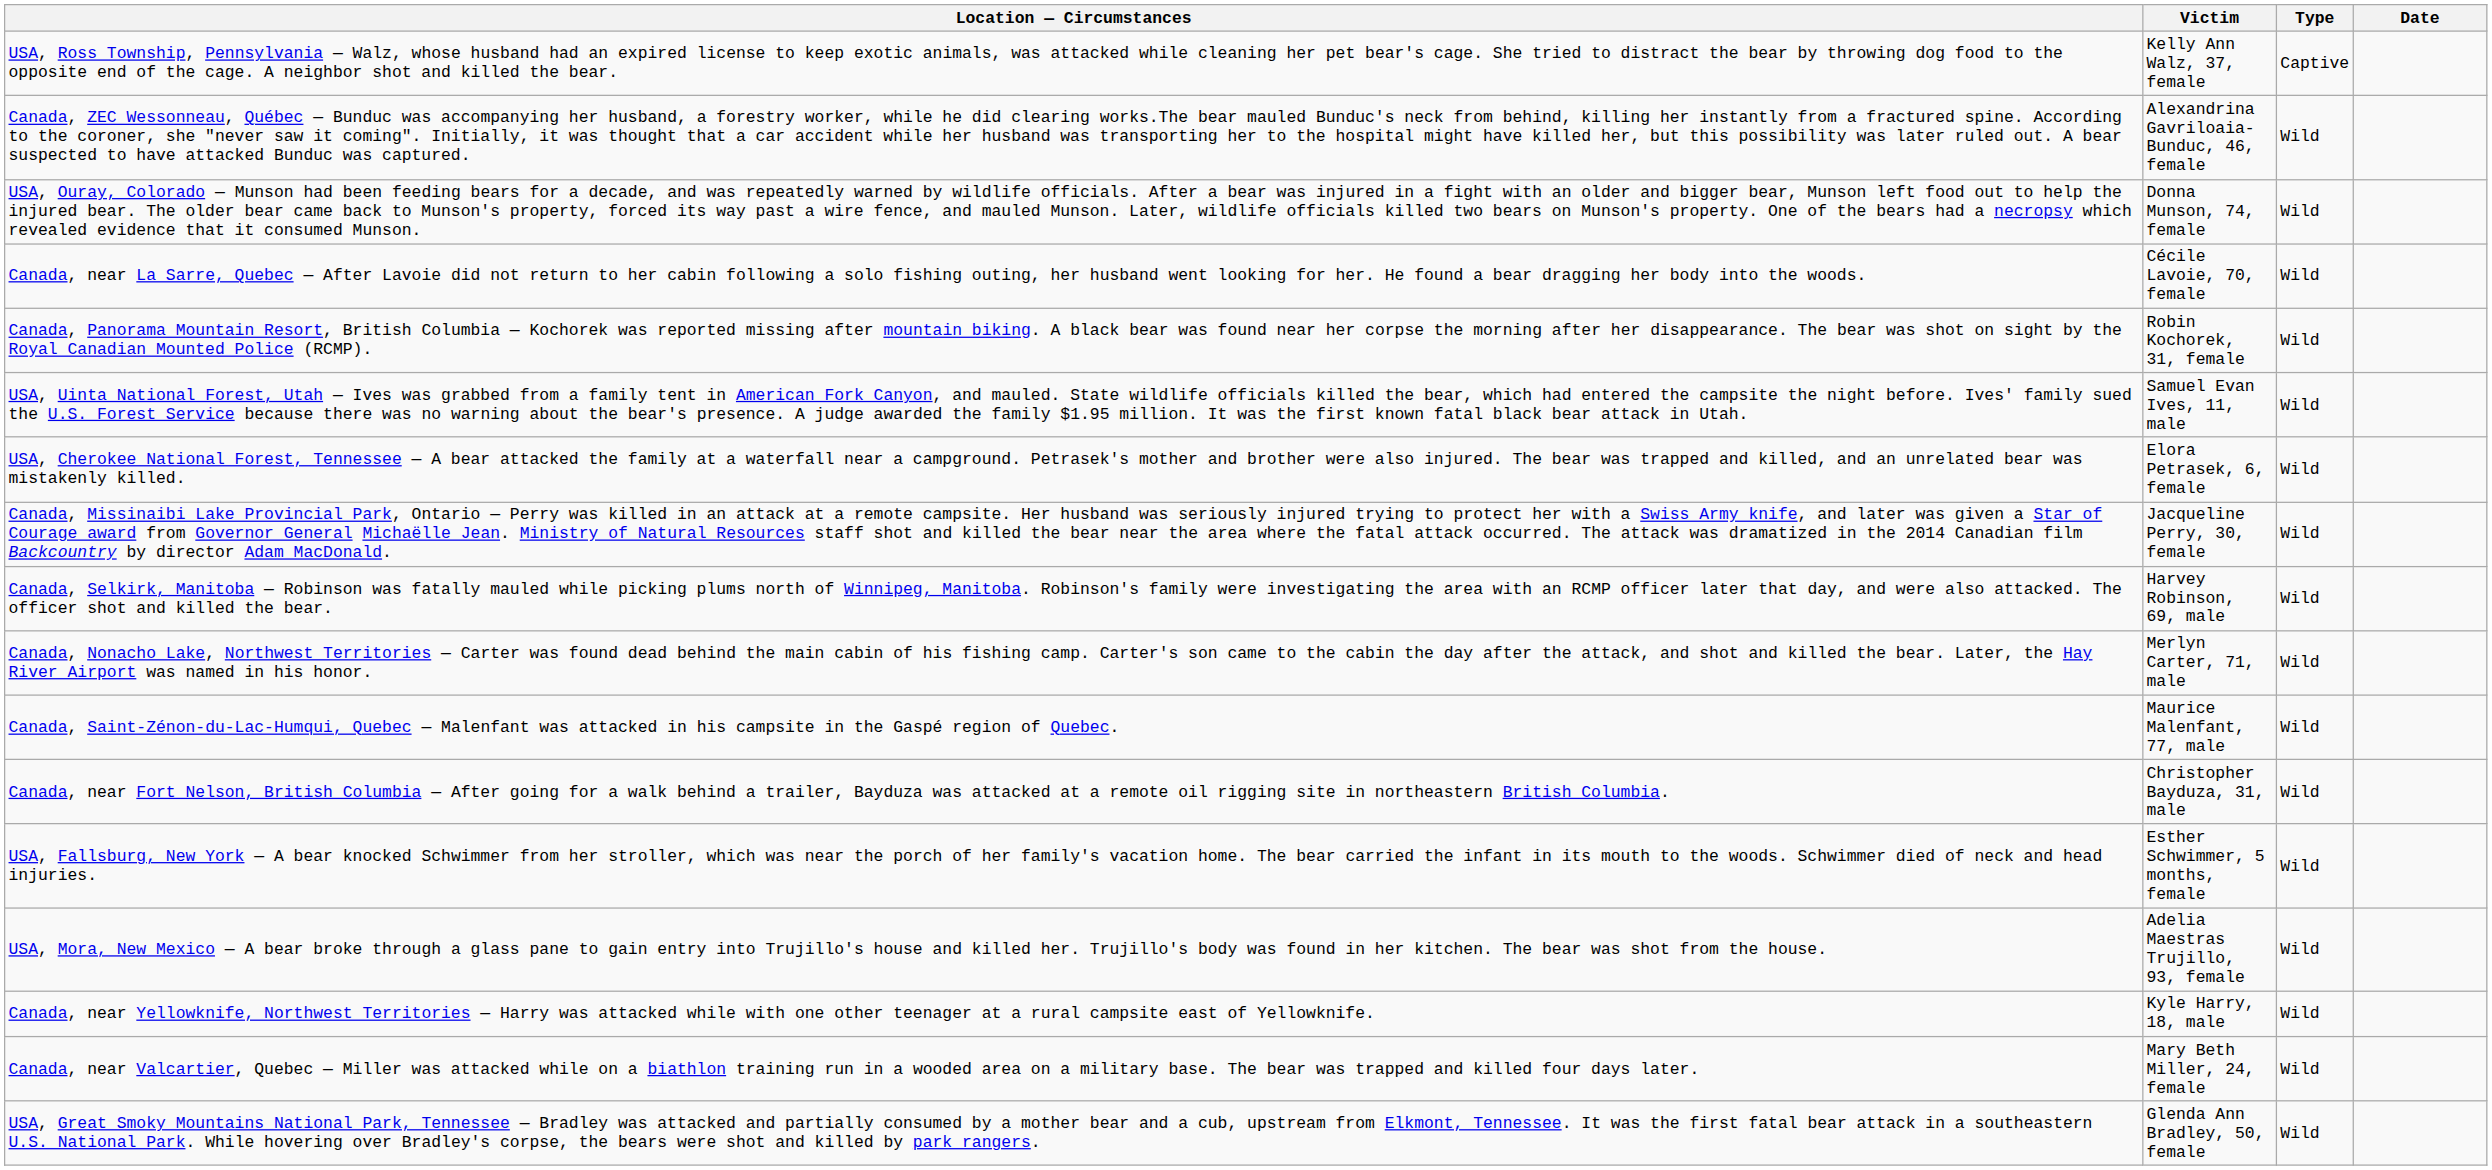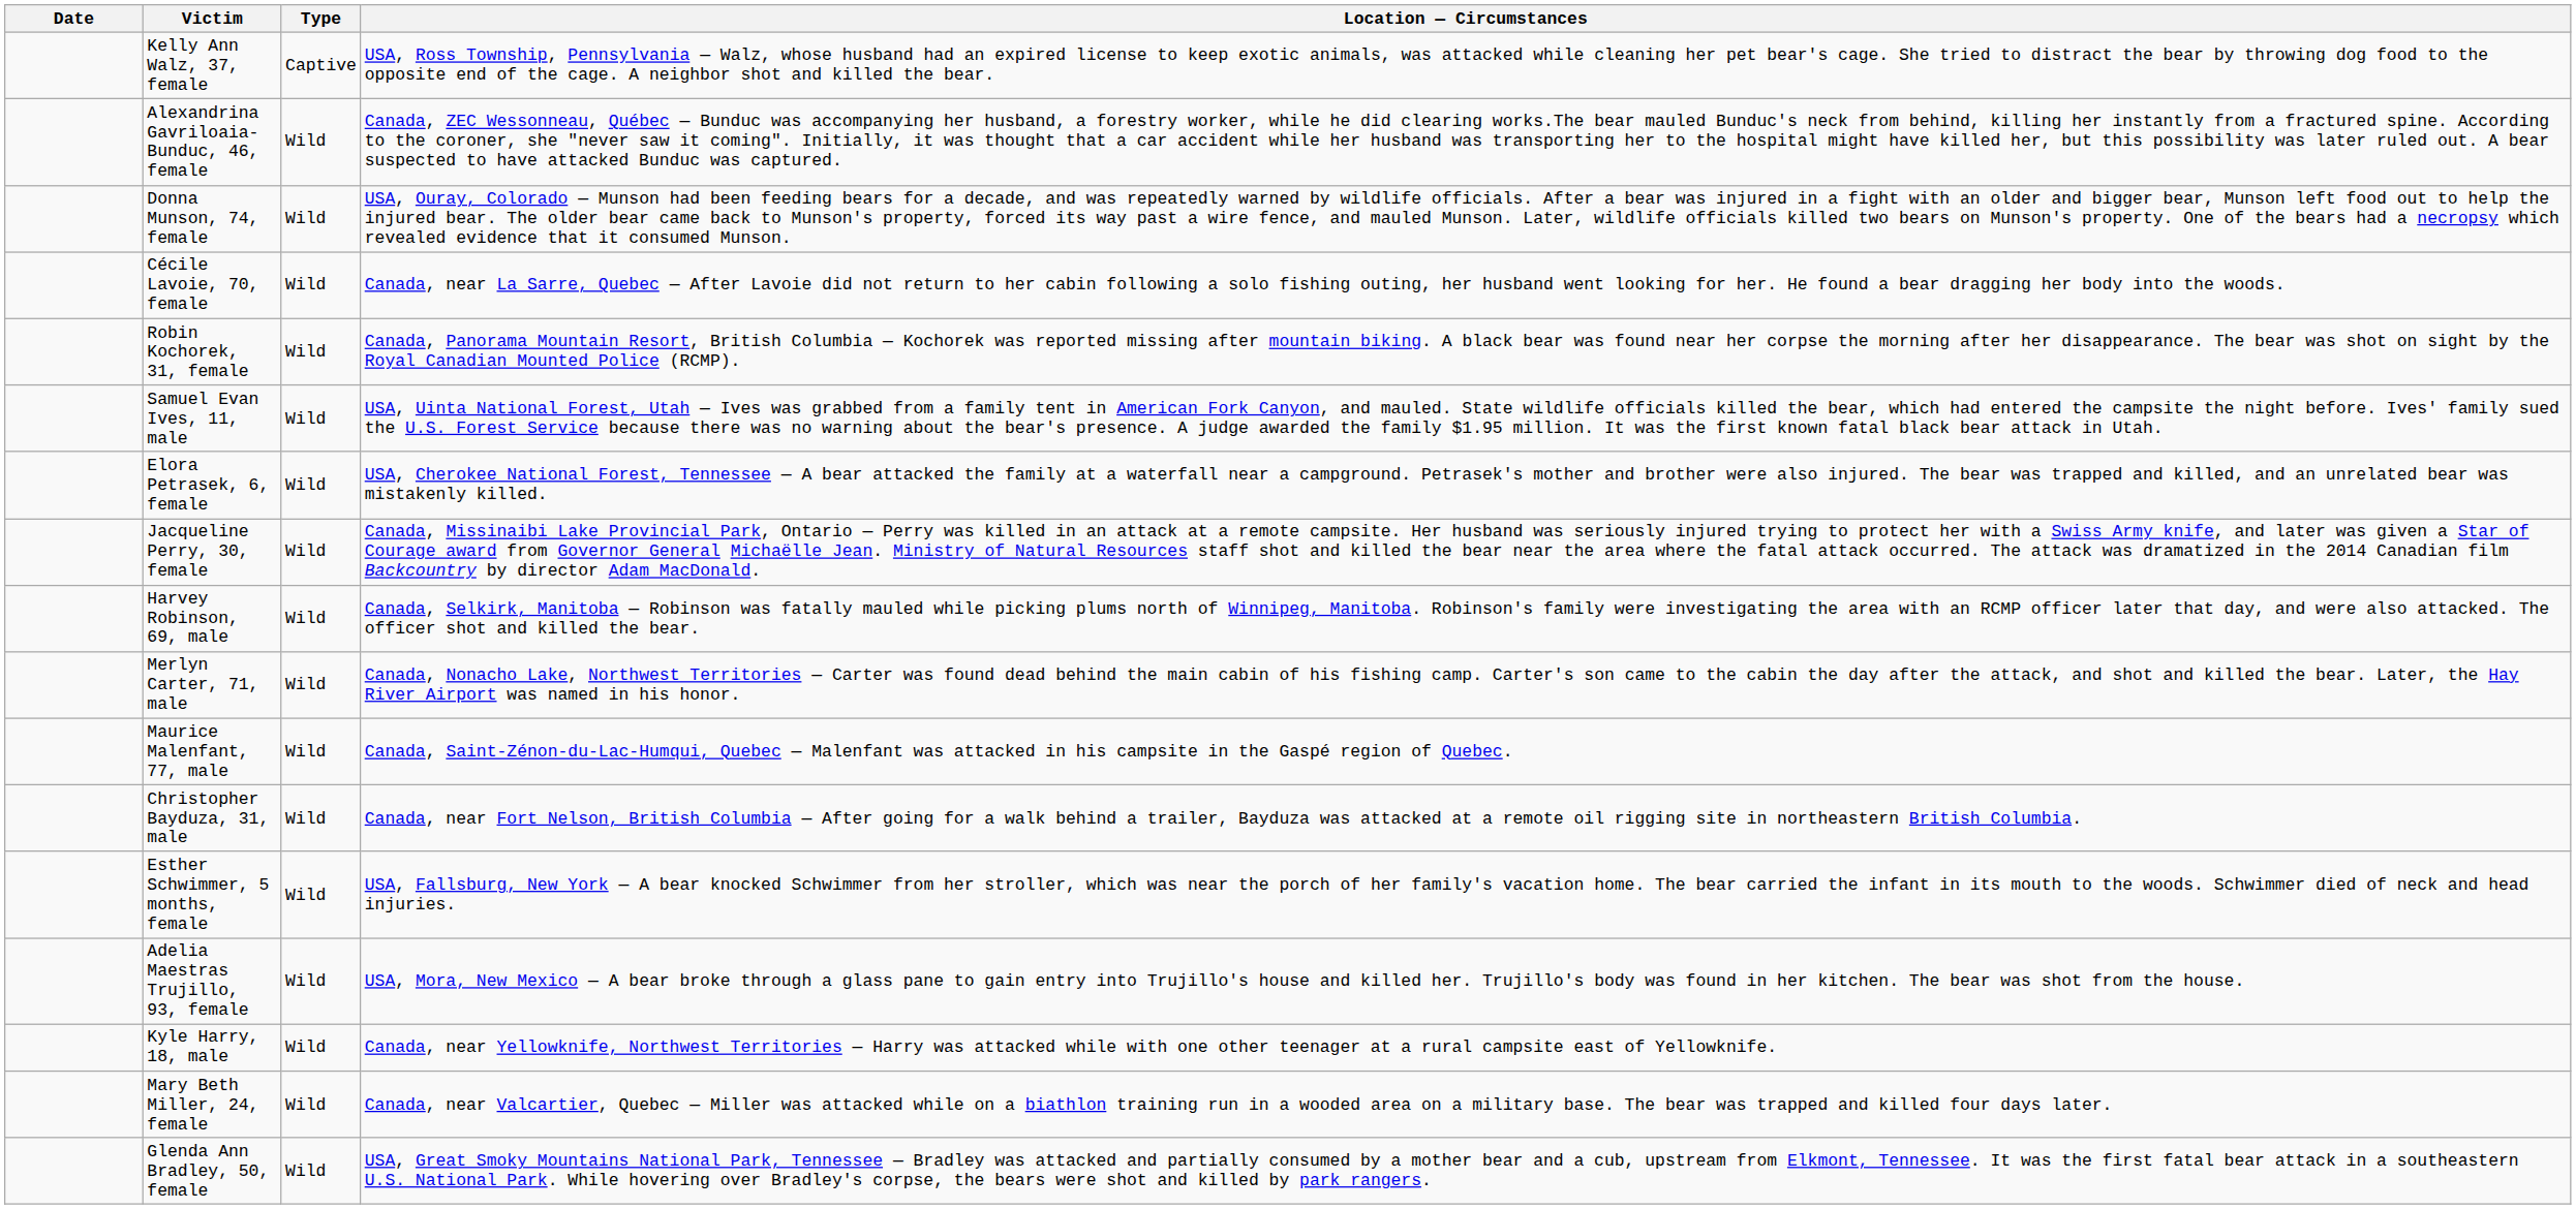columns swapped: Date <-> Location — Circumstances
